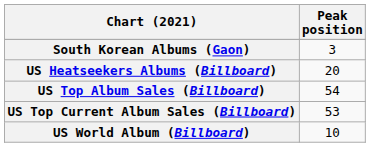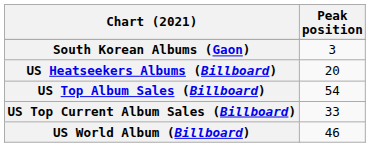US Top Current Album Sales (Billboard) | Peak position: 53 -> 33
US World Album (Billboard) | Peak position: 10 -> 46
